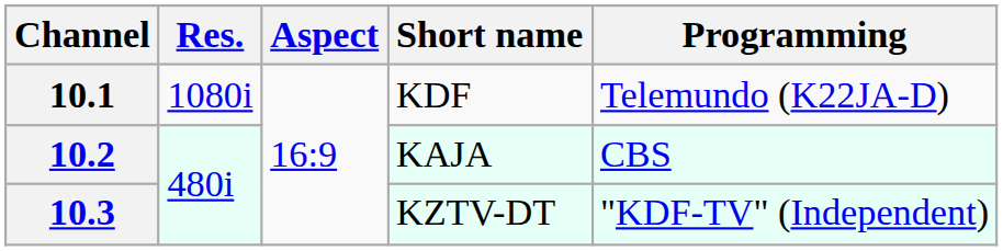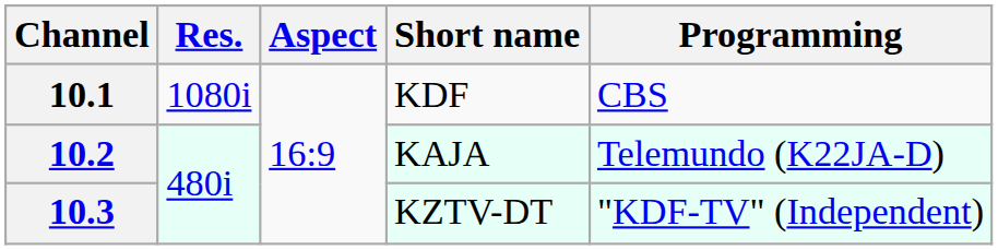10.1 | Programming: Telemundo (K22JA-D) -> CBS
10.2 | Programming: CBS -> Telemundo (K22JA-D)
